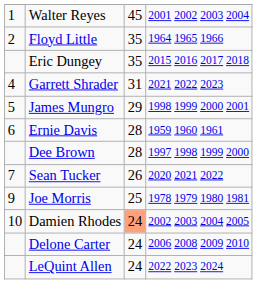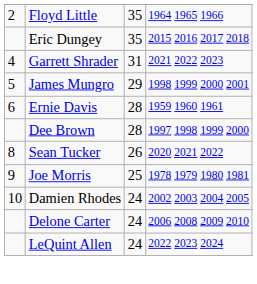- row: 1 | Walter Reyes | 45 | 2001 2002 2003 2004
Sean Tucker | column 1: 7 -> 8
Damien Rhodes | column 3: lightsalmon background -> no background
